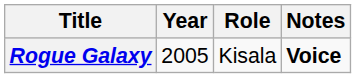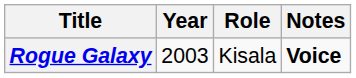Rogue Galaxy | Year: 2005 -> 2003
